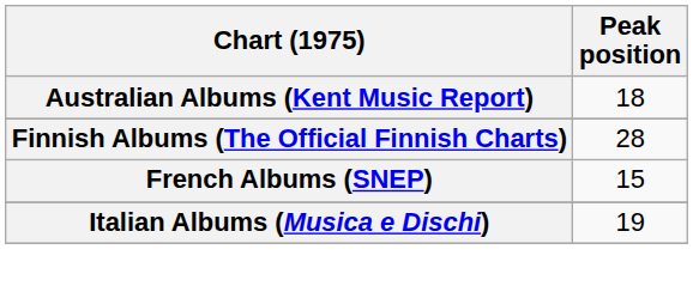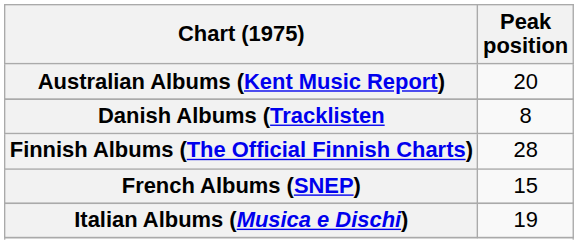Australian Albums (Kent Music Report) | Peak position: 18 -> 20
+ row: Danish Albums (Tracklisten | 8
